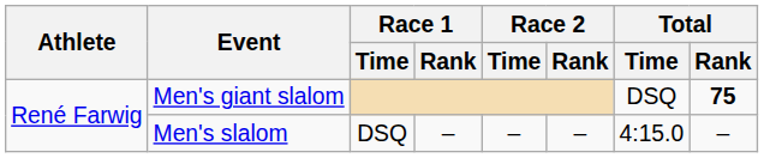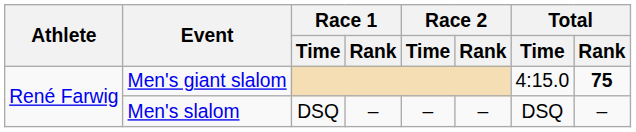Men's giant slalom | Total / Time: DSQ -> 4:15.0
Men's slalom | Total / Time: 4:15.0 -> DSQ
